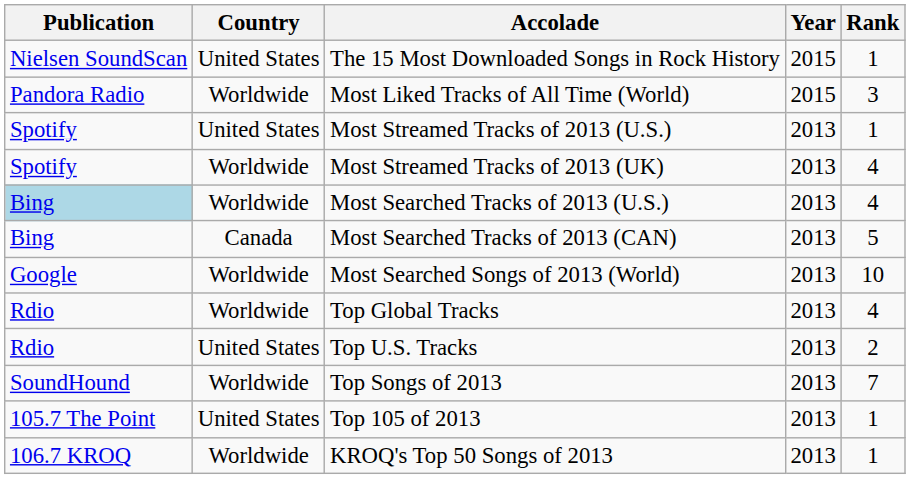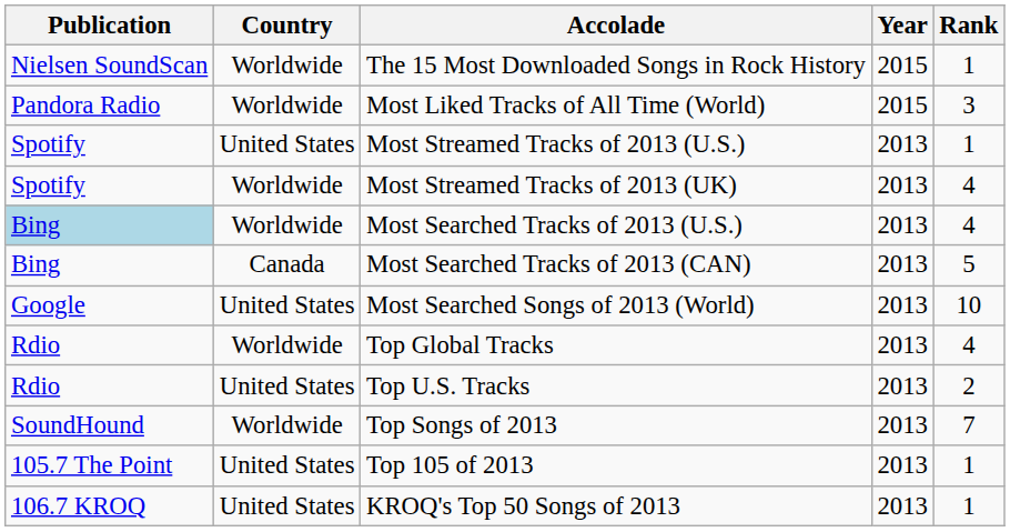The 15 Most Downloaded Songs in Rock History | Country: United States -> Worldwide
Most Searched Songs of 2013 (World) | Country: Worldwide -> United States
KROQ's Top 50 Songs of 2013 | Country: Worldwide -> United States
